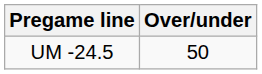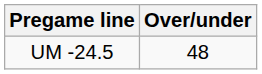UM -24.5 | Over/under: 50 -> 48
